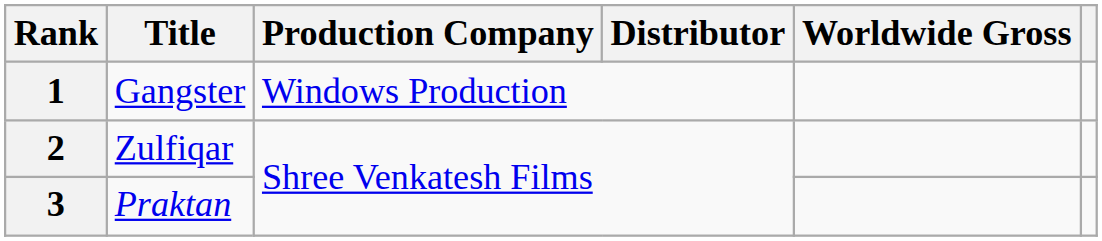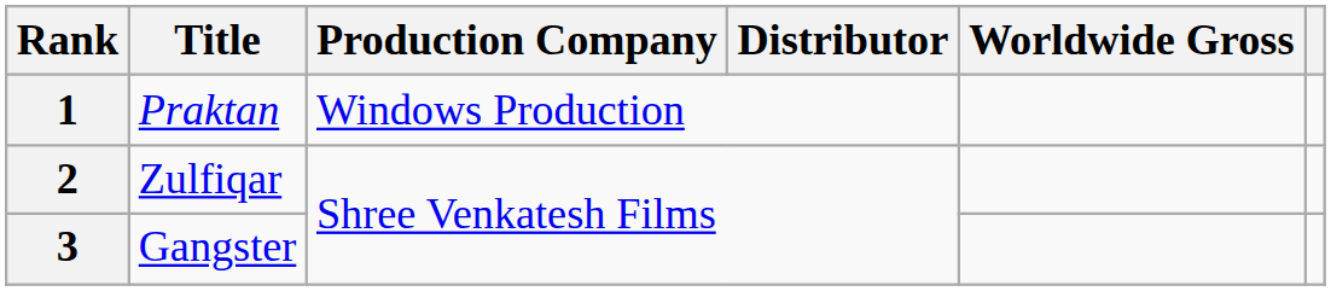1 | Title: Gangster -> Praktan
3 | Title: Praktan -> Gangster
